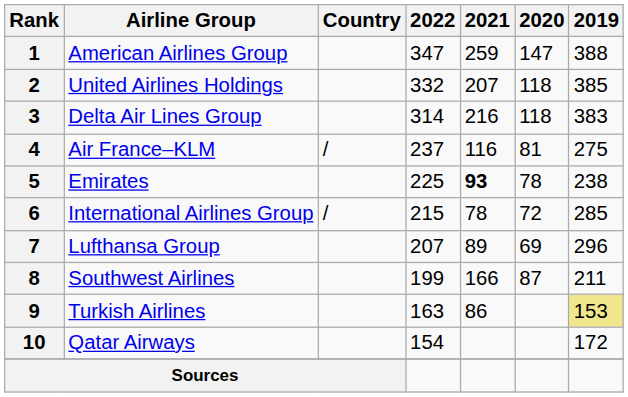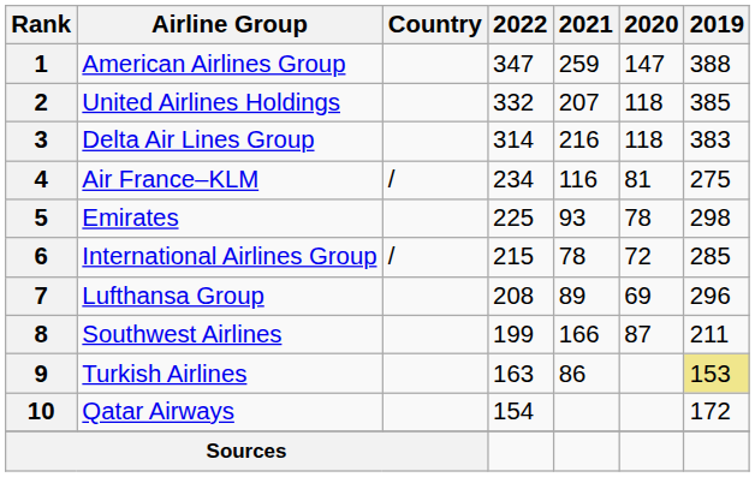4 | 2022: 237 -> 234
5 | 2021: bold -> normal
5 | 2019: 238 -> 298
7 | 2022: 207 -> 208
